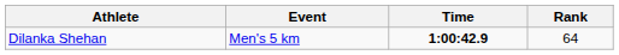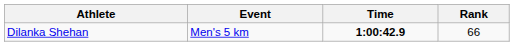Dilanka Shehan | Rank: 64 -> 66
